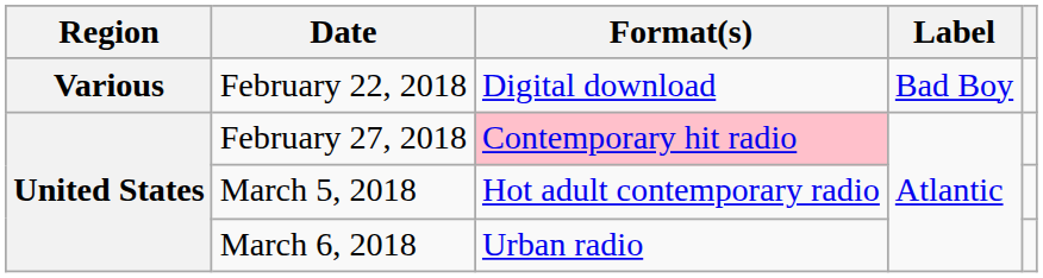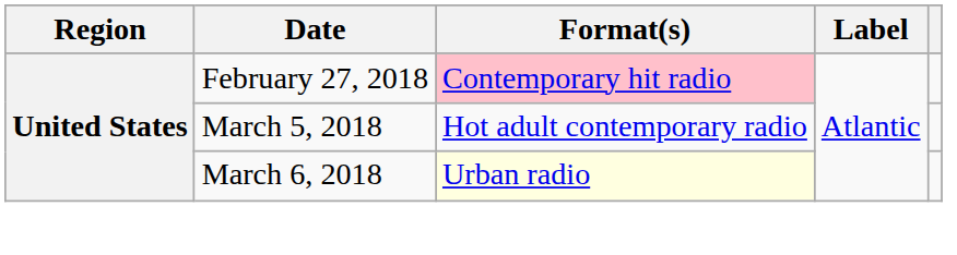- row: Various | February 22, 2018 | Digital download | Bad Boy
March 6, 2018 | Format(s): no background -> lightyellow background
